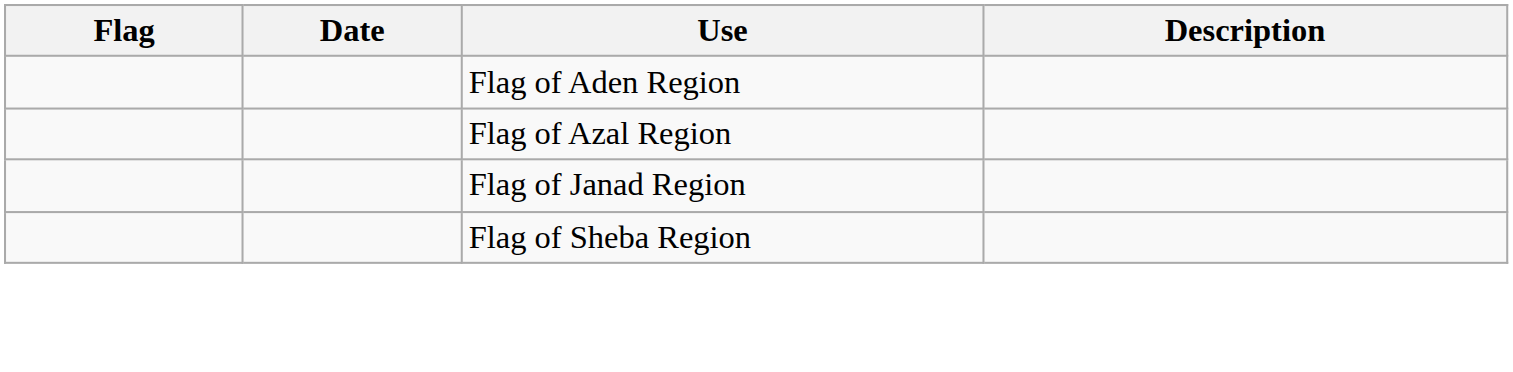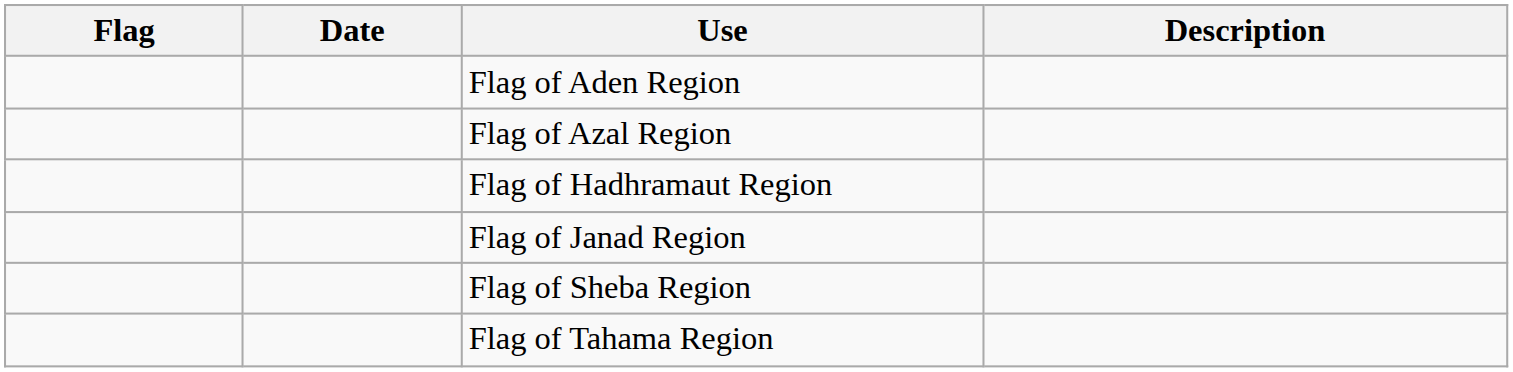+ row: Flag of Hadhramaut Region
+ row: Flag of Tahama Region
